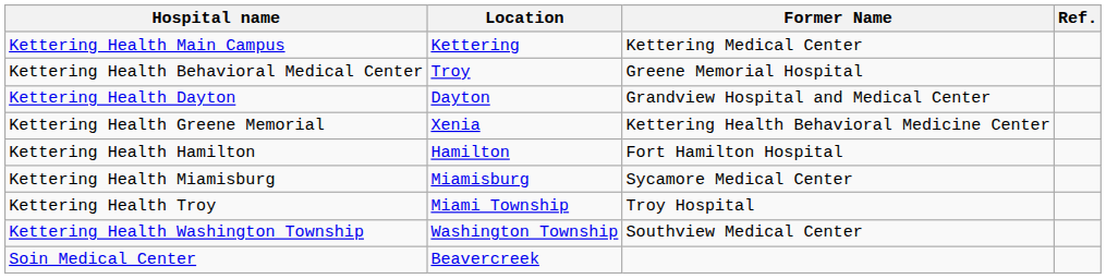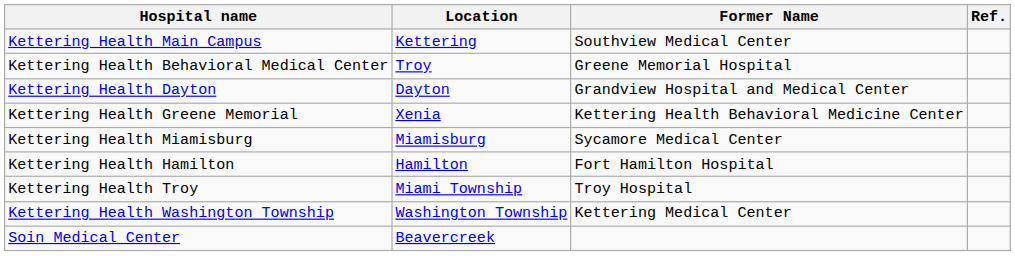Kettering Health Main Campus | Former Name: Kettering Medical Center -> Southview Medical Center
rows swapped: Kettering Health Hamilton <-> Kettering Health Miamisburg
Kettering Health Washington Township | Former Name: Southview Medical Center -> Kettering Medical Center
